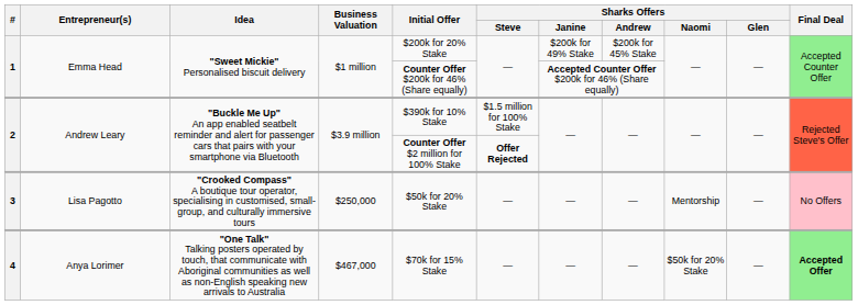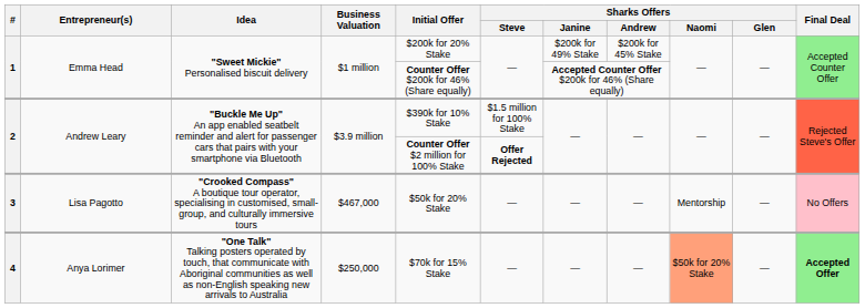3 | Business Valuation: $250,000 -> $467,000
4 | Business Valuation: $467,000 -> $250,000
4 | Sharks Offers / Naomi: no background -> lightsalmon background
